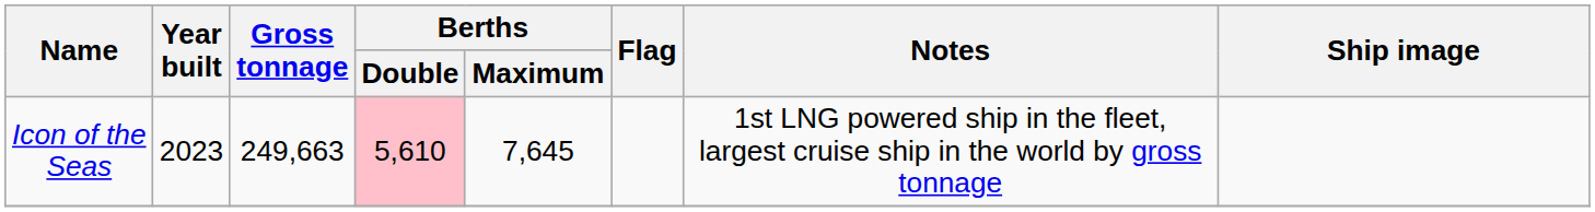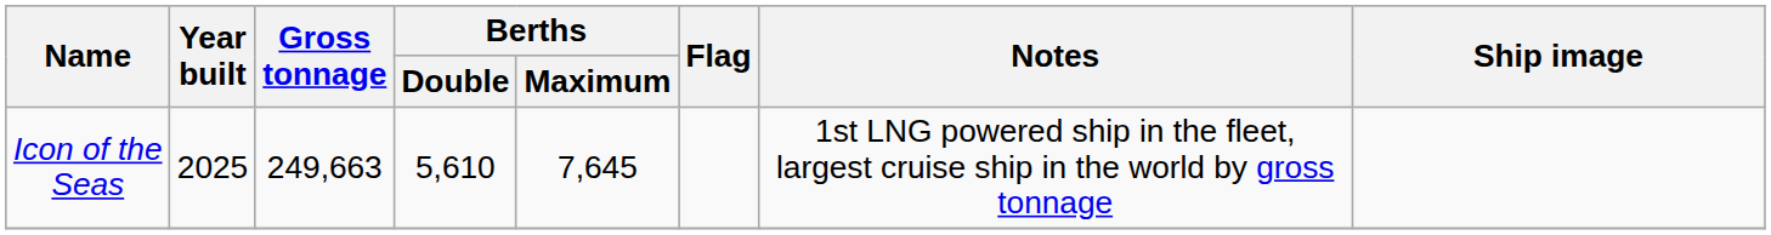Icon of the Seas | Year built: 2023 -> 2025
Icon of the Seas | Berths / Double: pink background -> no background
